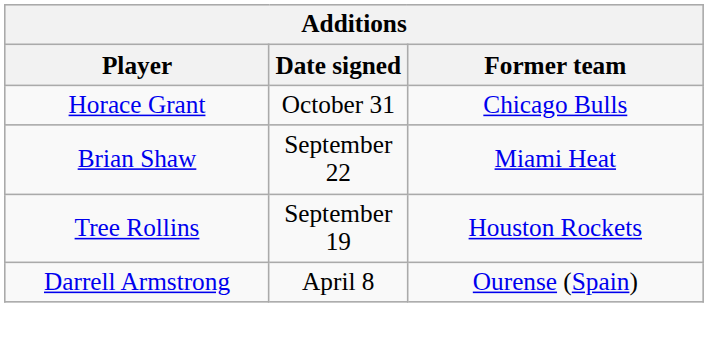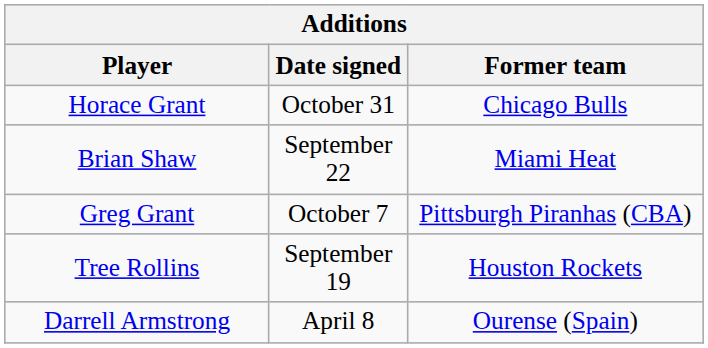+ row: Greg Grant | October 7 | Pittsburgh Piranhas (CBA)
